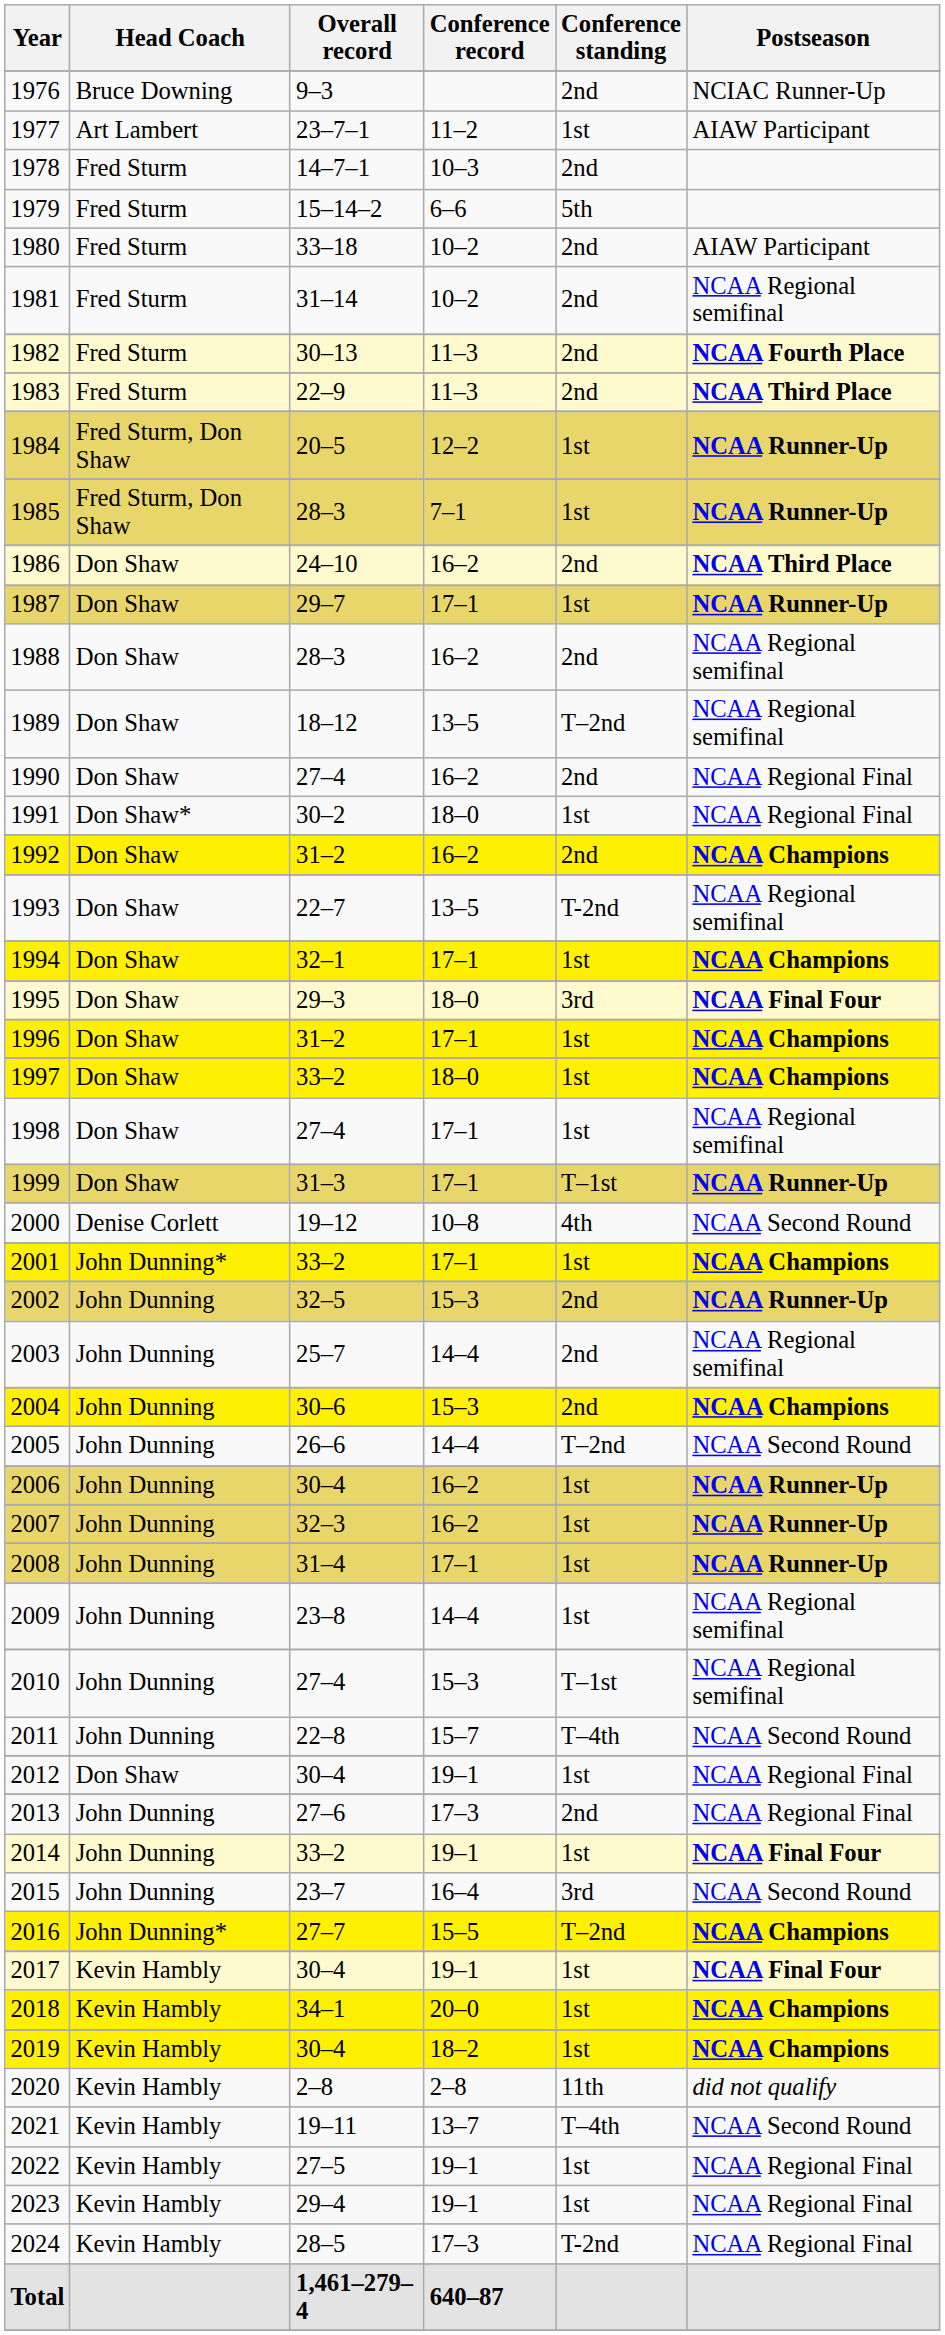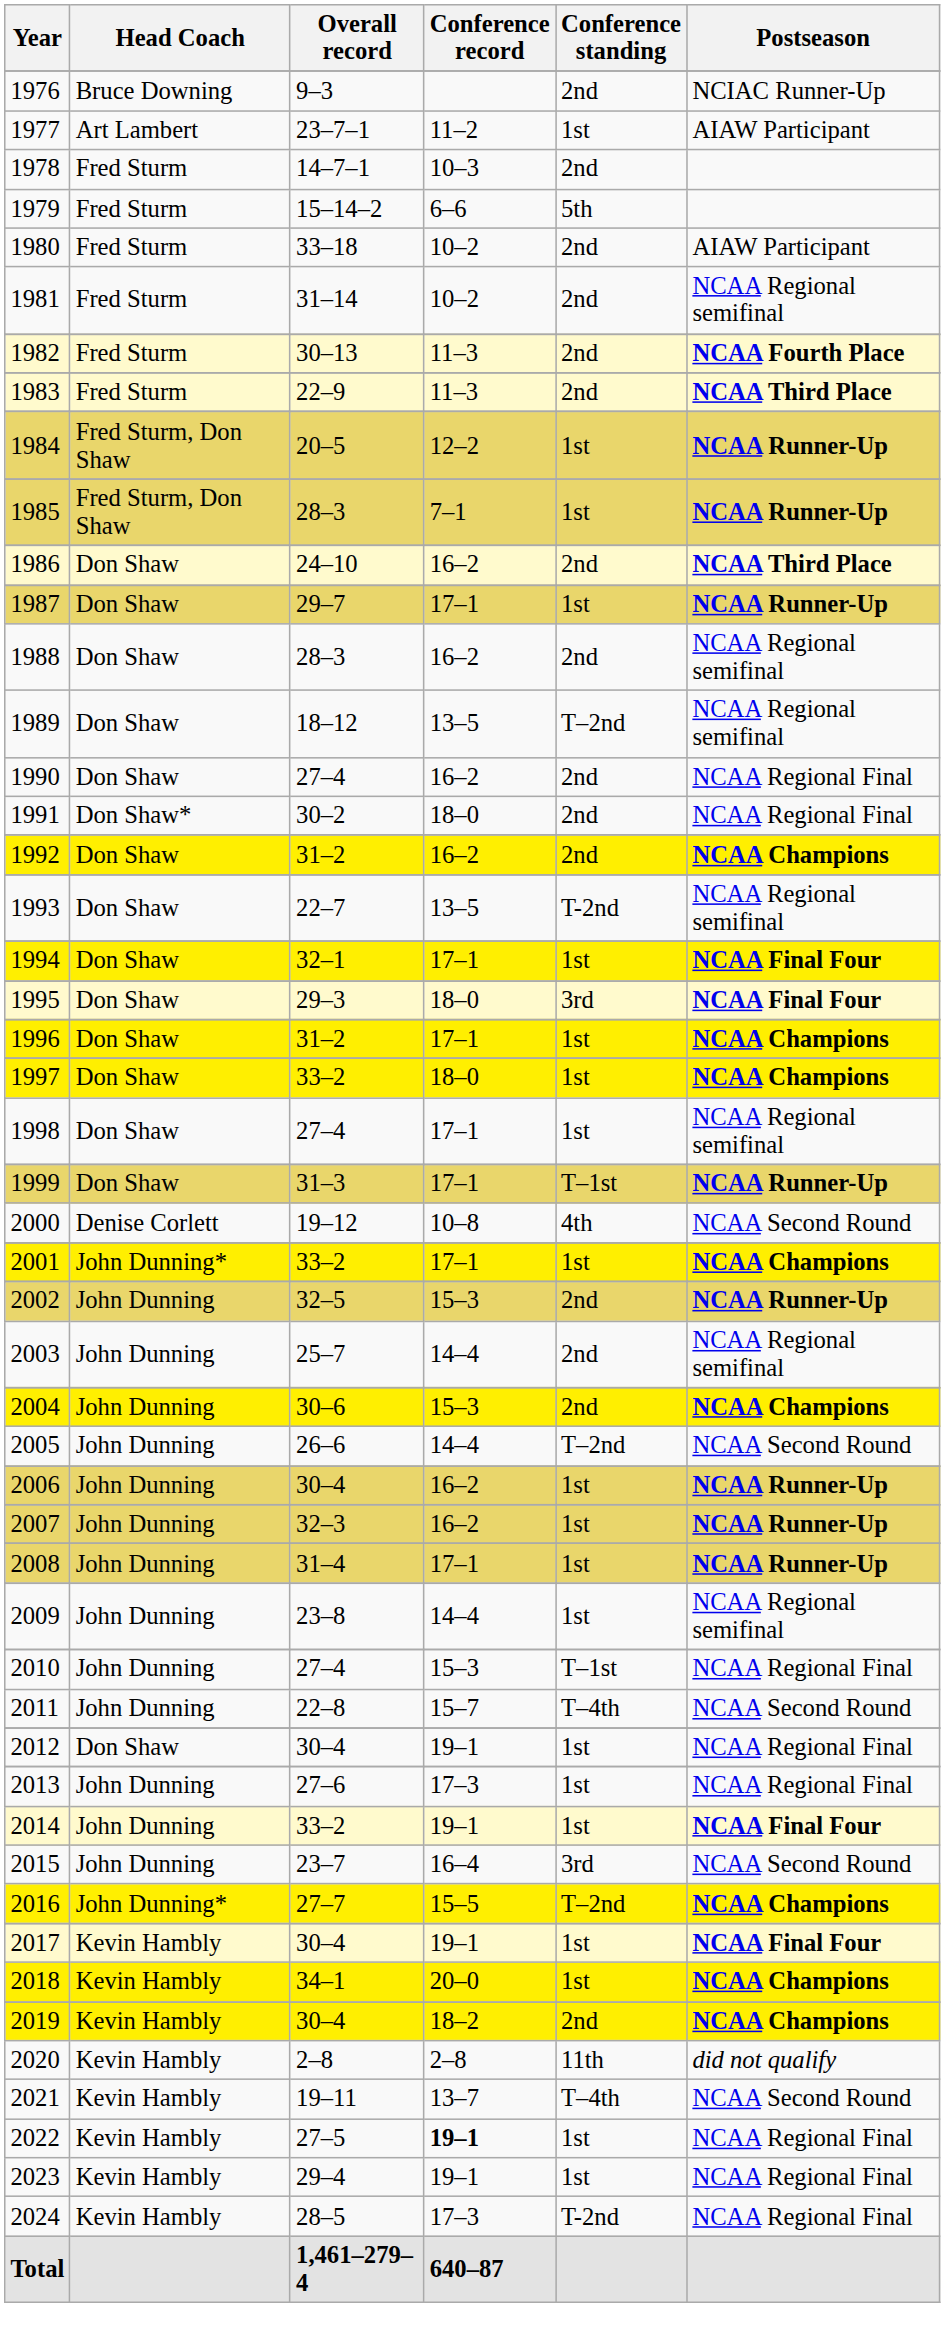1991 | Conference standing: 1st -> 2nd
1994 | Postseason: NCAA Champions -> NCAA Final Four
2010 | Postseason: NCAA Regional semifinal -> NCAA Regional Final
2013 | Conference standing: 2nd -> 1st
2019 | Conference standing: 1st -> 2nd
2022 | Conference record: normal -> bold
